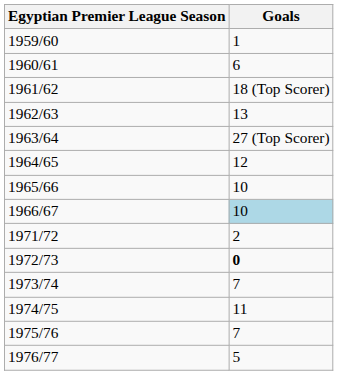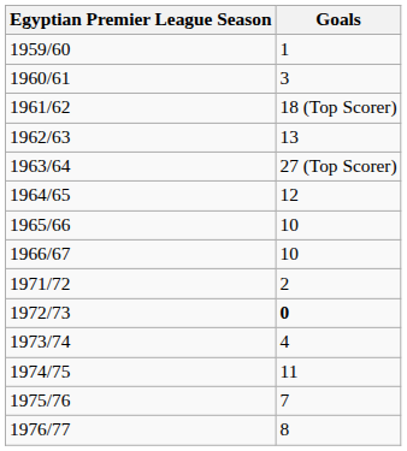1960/61 | Goals: 6 -> 3
1966/67 | Goals: lightblue background -> no background
1973/74 | Goals: 7 -> 4
1976/77 | Goals: 5 -> 8
